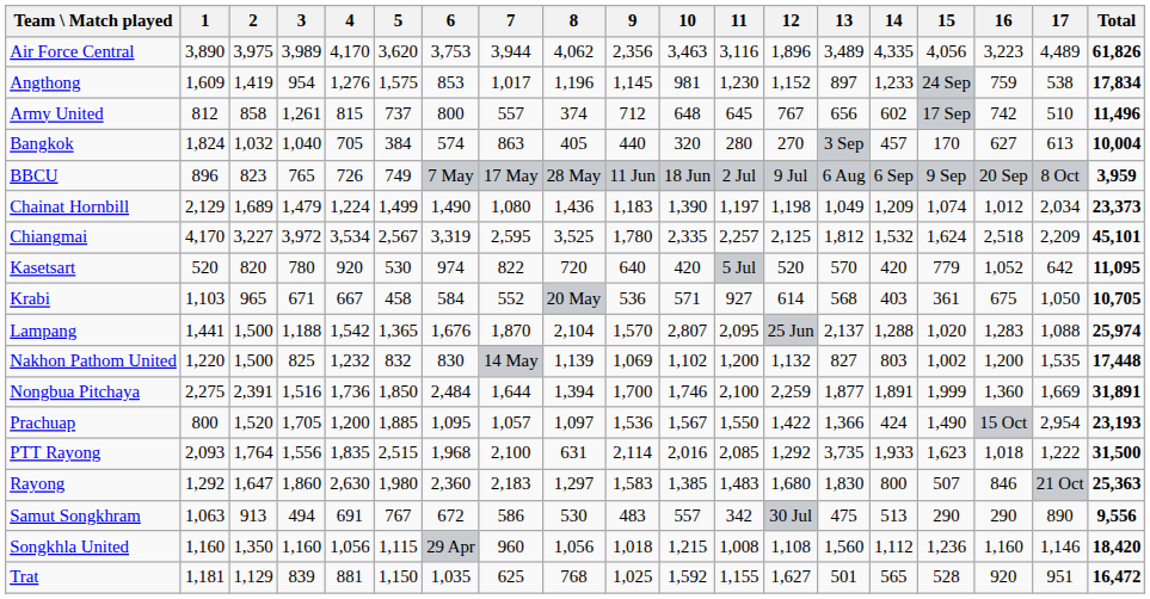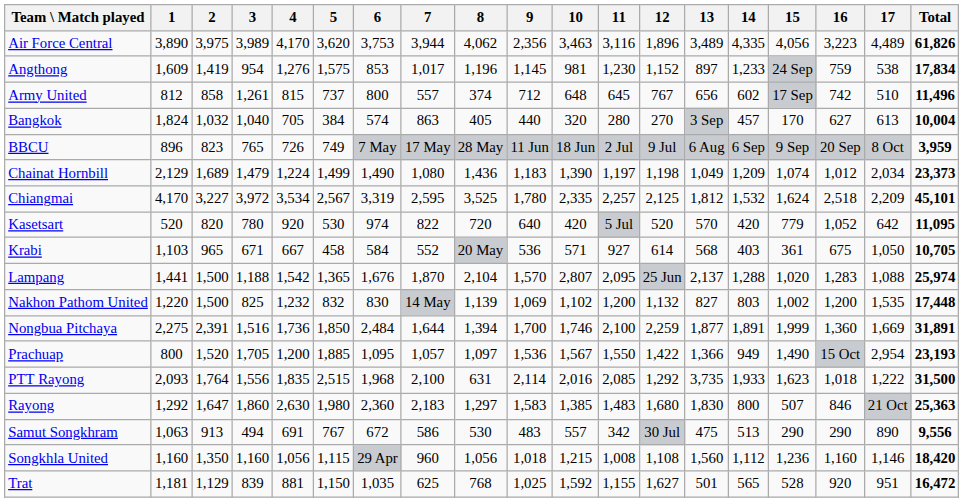Prachuap | 14: 424 -> 949
